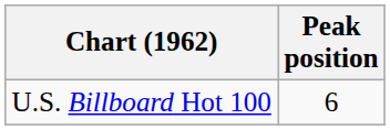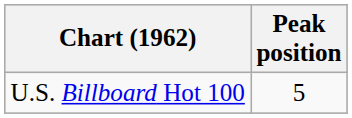U.S. Billboard Hot 100 | Peak position: 6 -> 5
